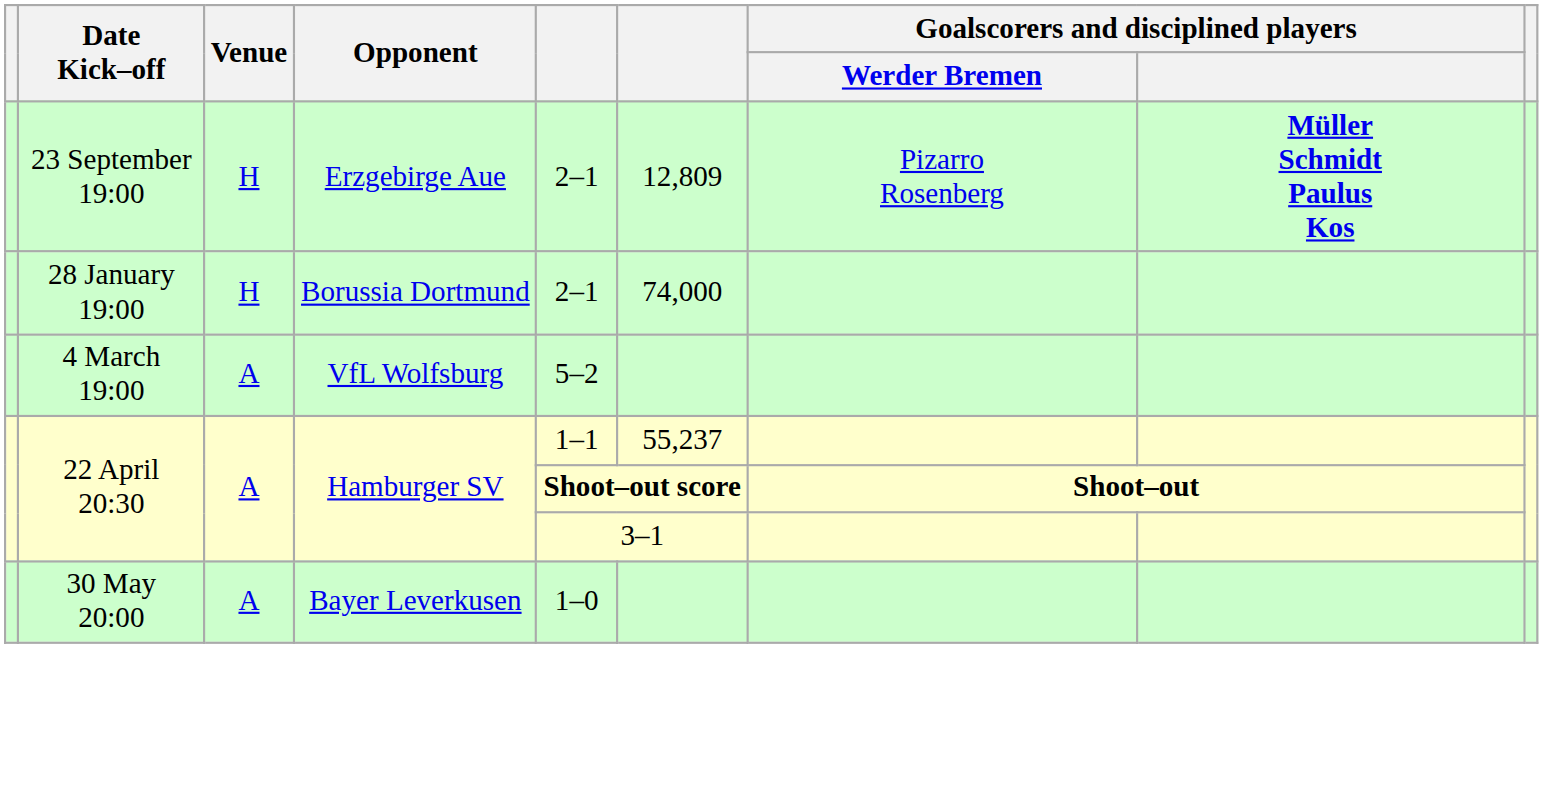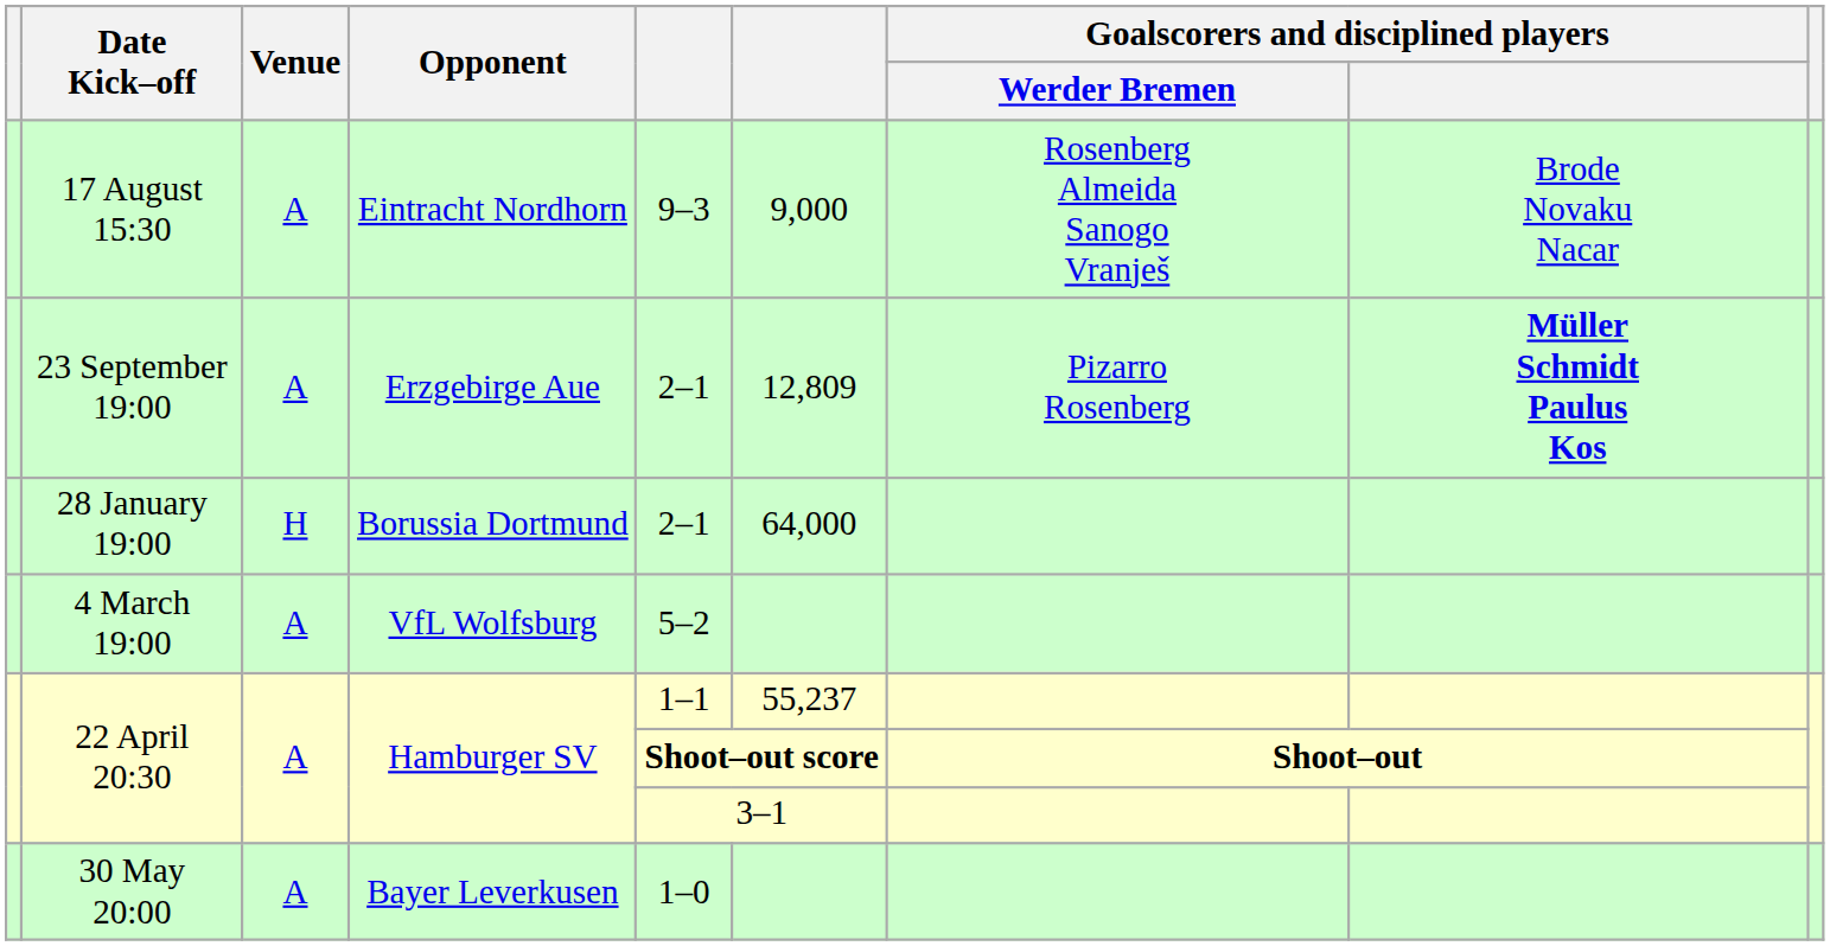+ row: 17 August 15:30 | A | Eintracht Nordhorn | 9–3 | 9,000 | Rosenberg Almeida Sanogo Vranješ | Brode Novaku Nacar
23 September 19:00 | Venue: H -> A
28 January 19:00 | column 6: 74,000 -> 64,000
